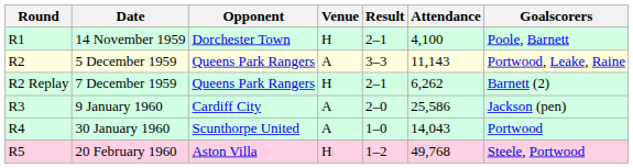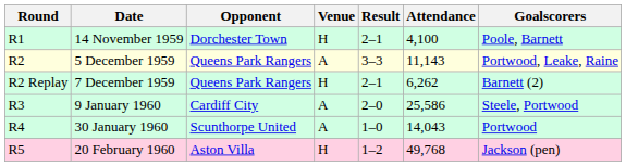9 January 1960 | Goalscorers: Jackson (pen) -> Steele, Portwood
20 February 1960 | Goalscorers: Steele, Portwood -> Jackson (pen)
